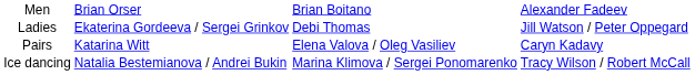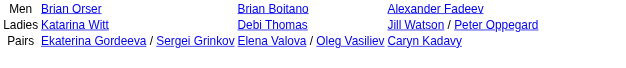Ladies | column 2: Ekaterina Gordeeva / Sergei Grinkov -> Katarina Witt
Pairs | column 2: Katarina Witt -> Ekaterina Gordeeva / Sergei Grinkov
- row: Ice dancing | Natalia Bestemianova / Andrei Bukin | Marina Klimova / Sergei Ponomarenko | Tracy Wilson / Robert McCall
